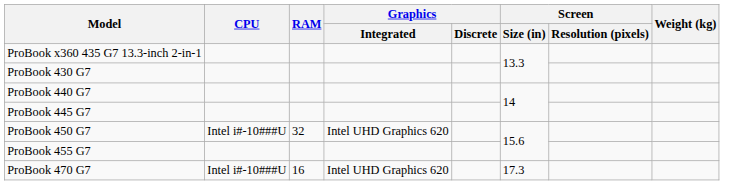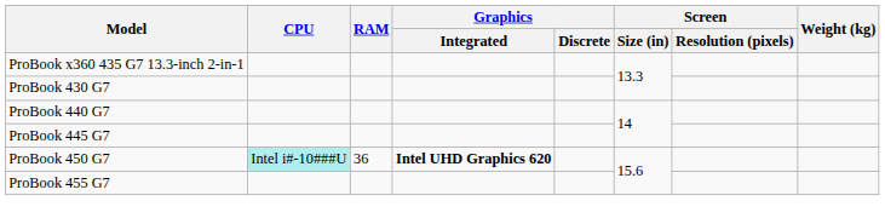ProBook 450 G7 | CPU: no background -> paleturquoise background
ProBook 450 G7 | RAM: 32 -> 36
ProBook 450 G7 | Graphics / Integrated: normal -> bold
- row: ProBook 470 G7 | Intel i#-10###U | 16 | Intel UHD Graphics 620 | 17.3
